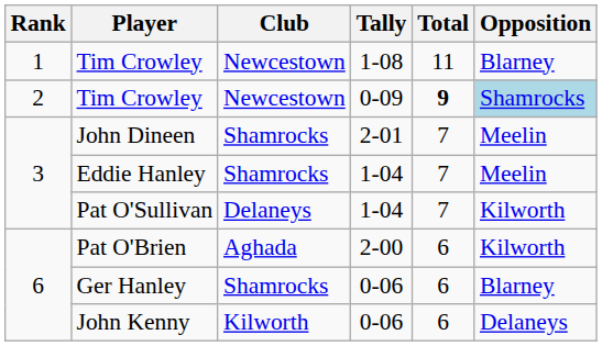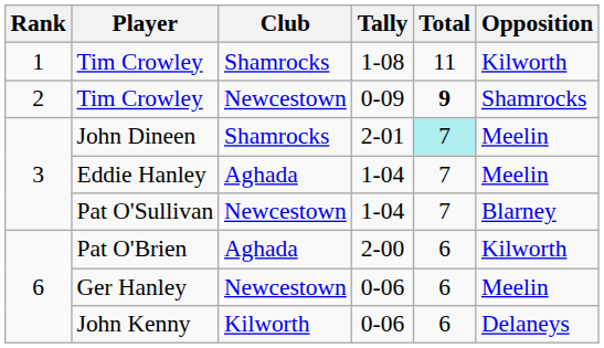Tim Crowley / 1-08 | Club: Newcestown -> Shamrocks
Tim Crowley / 1-08 | Opposition: Blarney -> Kilworth
Tim Crowley / 0-09 | Opposition: lightblue background -> no background
John Dineen | Total: no background -> paleturquoise background
Eddie Hanley | Club: Shamrocks -> Aghada
Pat O'Sullivan | Club: Delaneys -> Newcestown
Pat O'Sullivan | Opposition: Kilworth -> Blarney
Ger Hanley | Club: Shamrocks -> Newcestown
Ger Hanley | Opposition: Blarney -> Meelin
